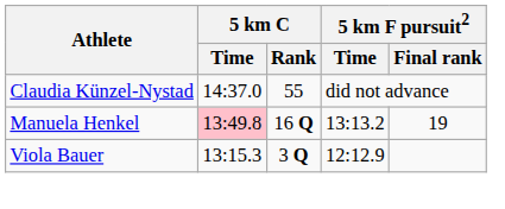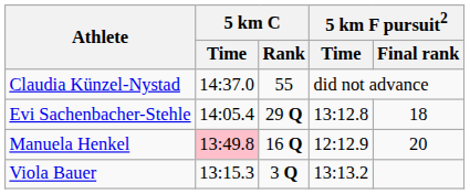+ row: Evi Sachenbacher-Stehle | 14:05.4 | 29 Q | 13:12.8 | 18
Manuela Henkel | 5 km F pursuit2 / Time: 13:13.2 -> 12:12.9
Manuela Henkel | 5 km F pursuit2 / Final rank: 19 -> 20
Viola Bauer | 5 km F pursuit2 / Time: 12:12.9 -> 13:13.2
